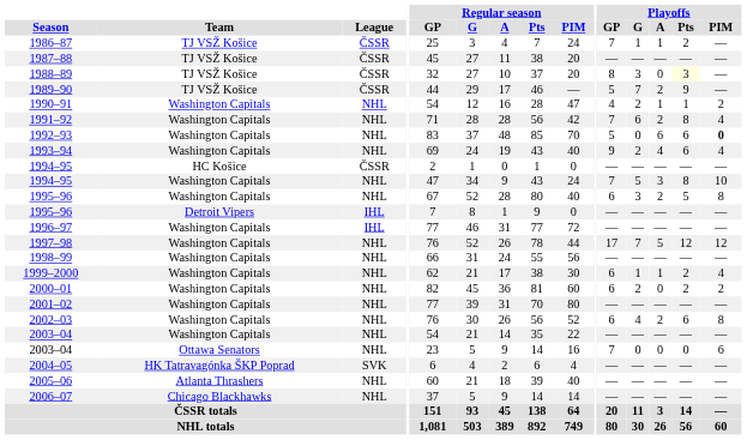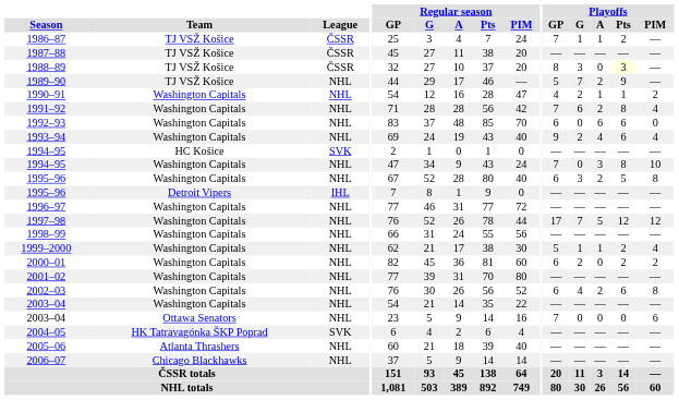1989–90 | League: ČSSR -> NHL
1992–93 | Playoffs / GP: 5 -> 6
1992–93 | Playoffs / PIM: bold -> normal
1994–95 / HC Košice | League: ČSSR -> SVK
1994–95 / Washington Capitals | Playoffs / G: 5 -> 0
1996–97 | League: IHL -> NHL
1999–2000 | Playoffs / GP: 6 -> 5
